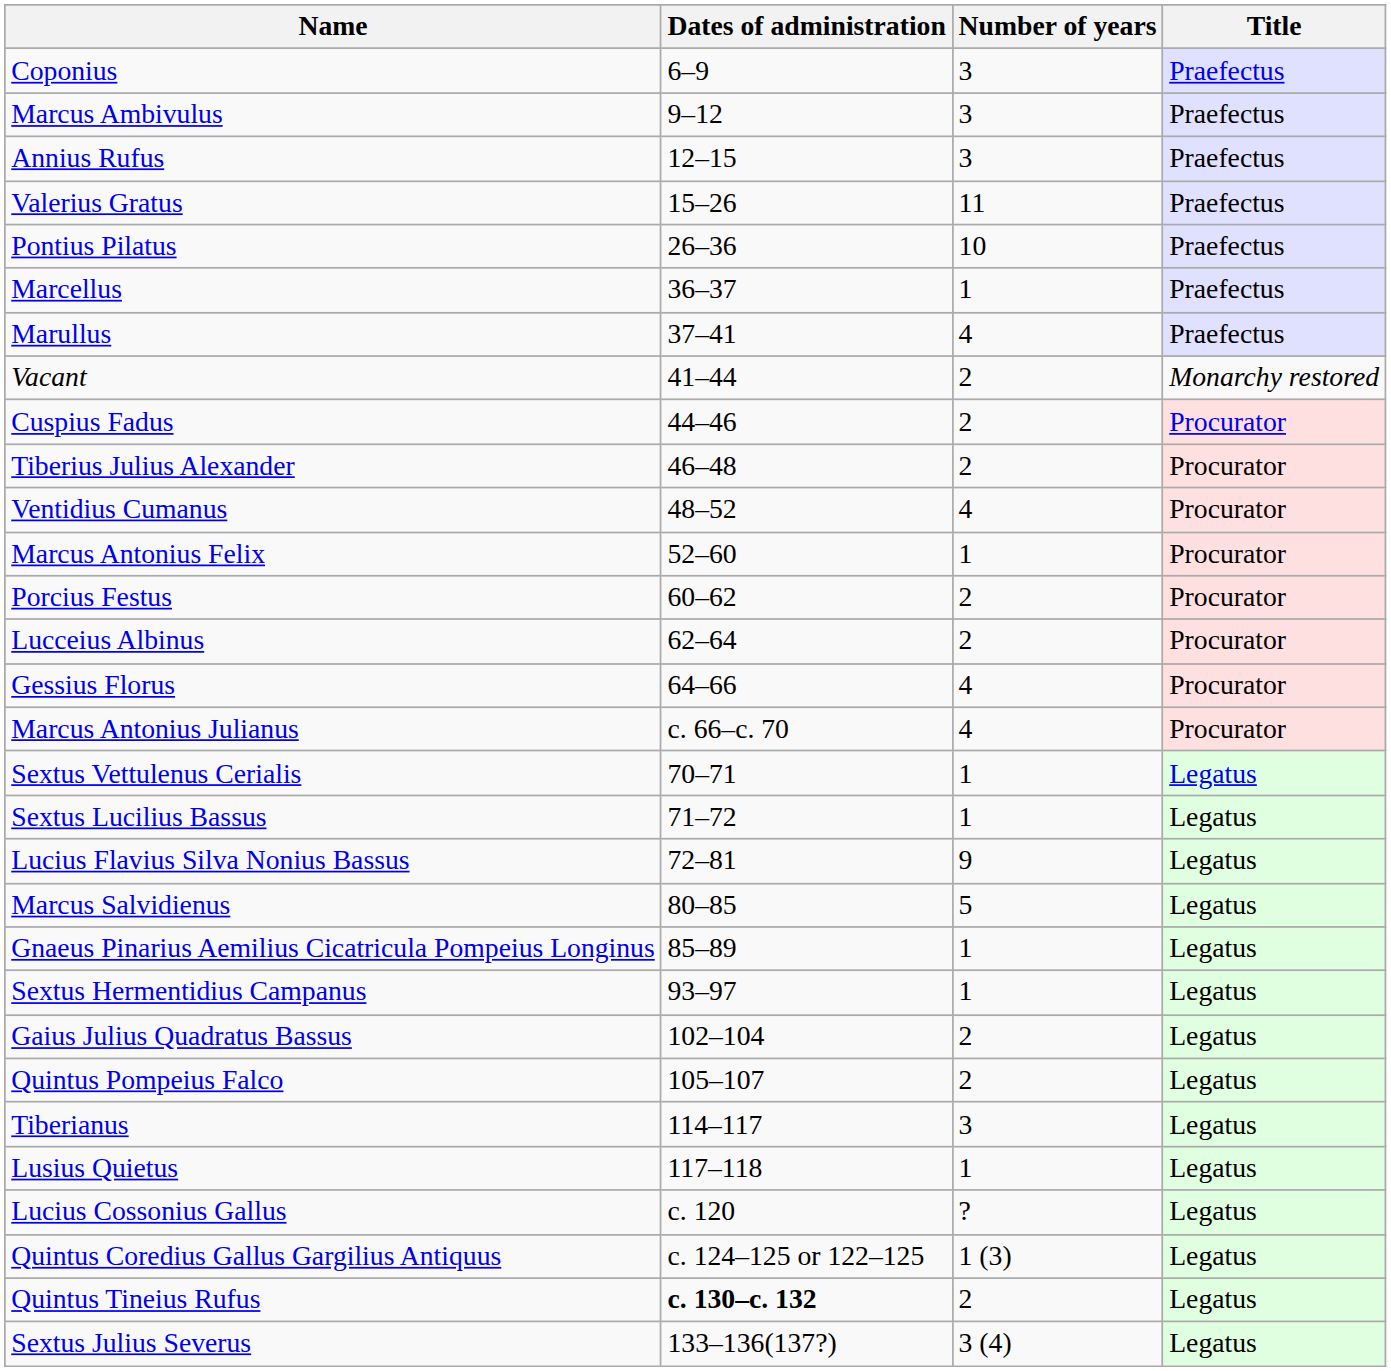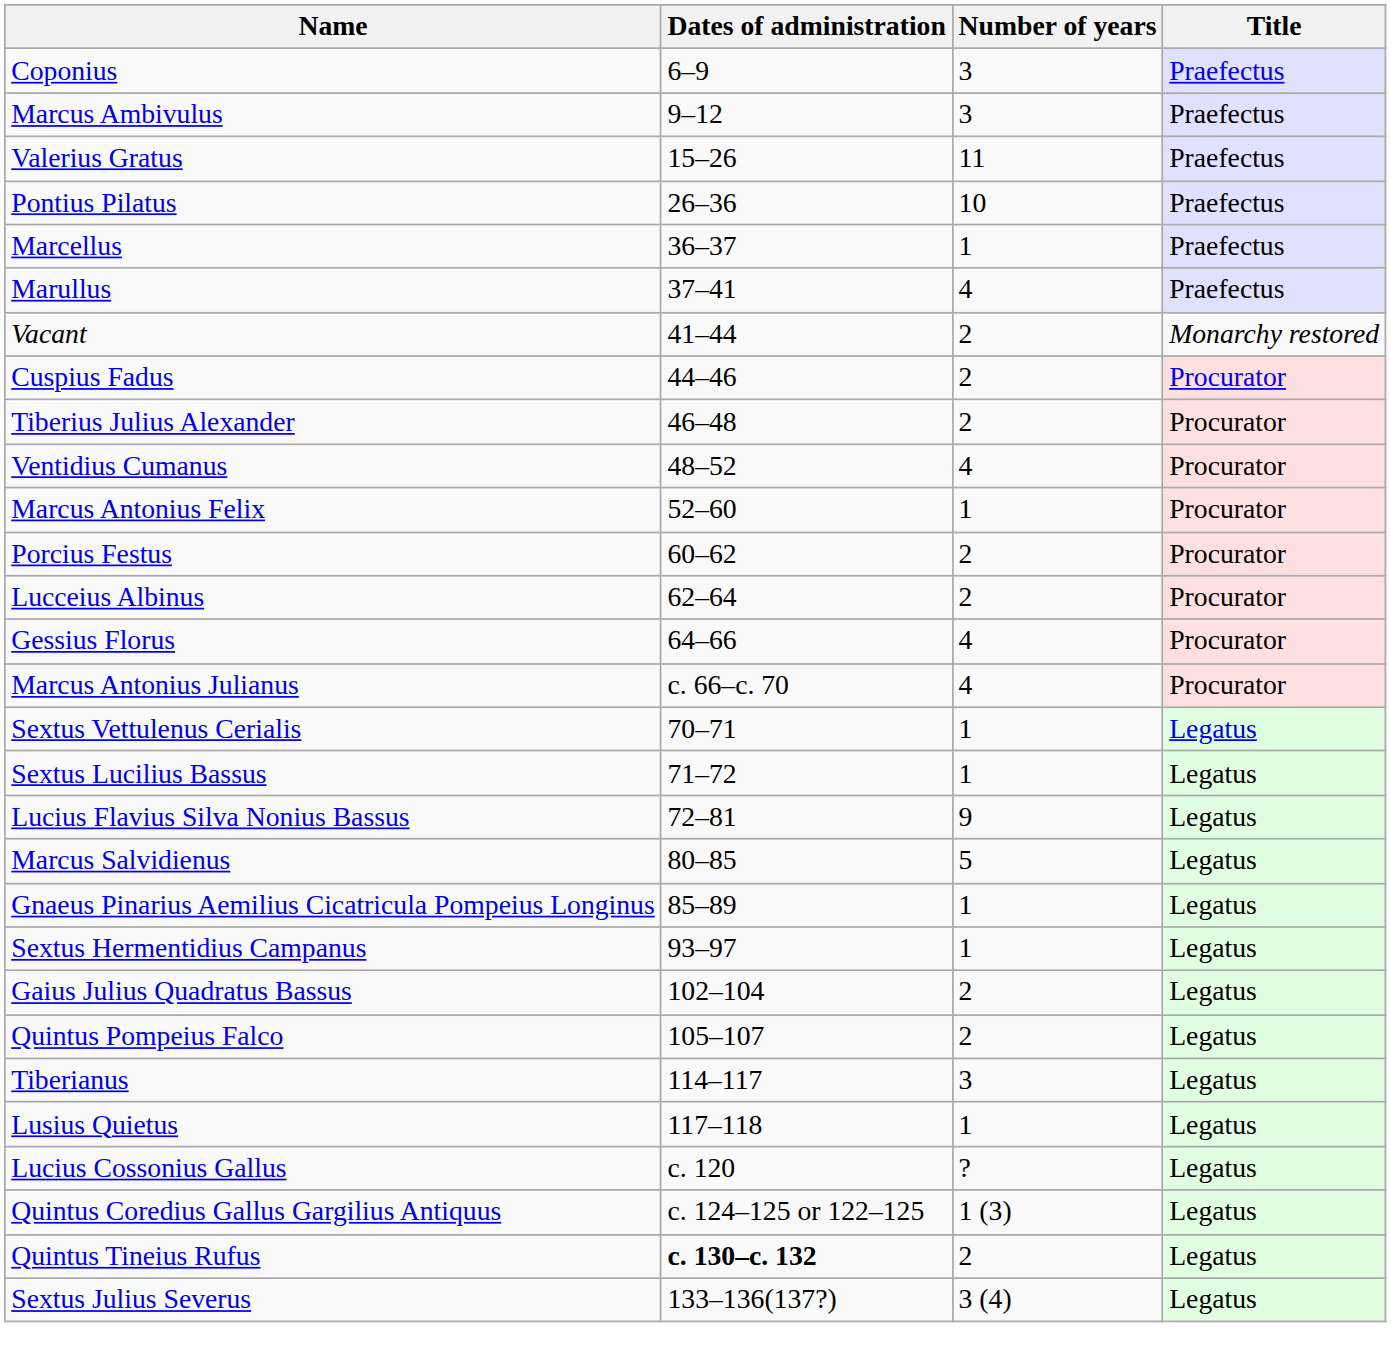- row: Annius Rufus | 12–15 | 3 | Praefectus
